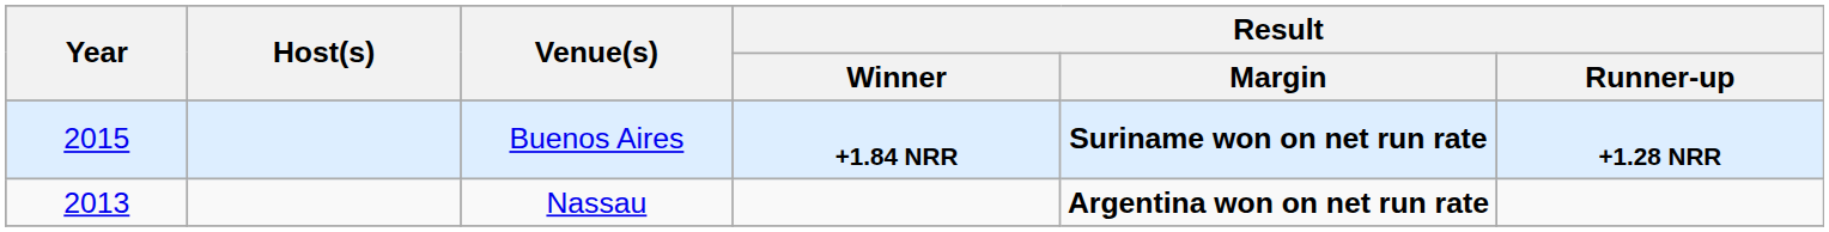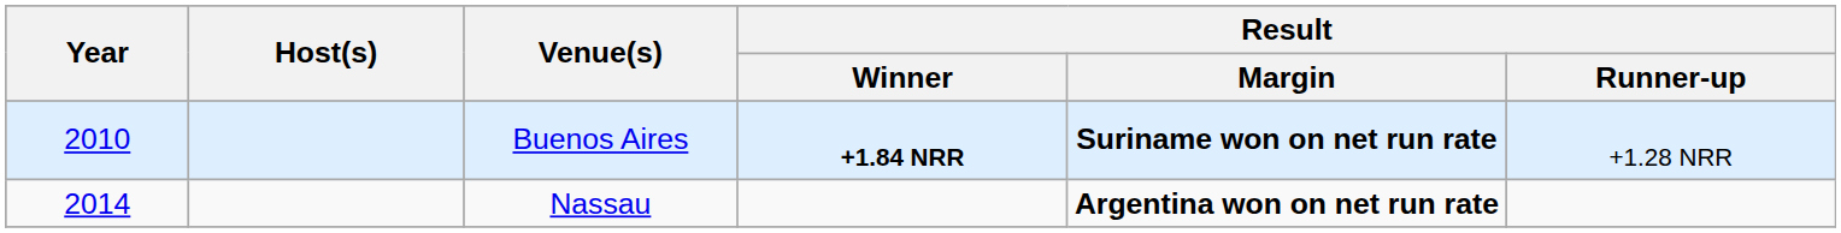Buenos Aires | Year: 2015 -> 2010
Buenos Aires | Result / Runner-up: bold -> normal
Nassau | Year: 2013 -> 2014
